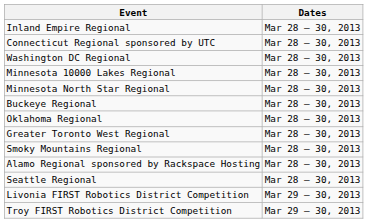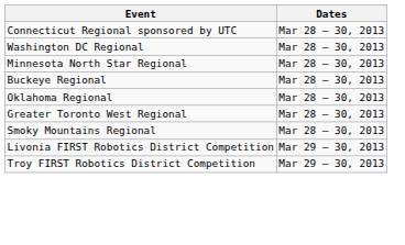- row: Inland Empire Regional | Mar 28 – 30, 2013
- row: Minnesota 10000 Lakes Regional | Mar 28 – 30, 2013
- row: Alamo Regional sponsored by Rackspace Hosting | Mar 28 – 30, 2013
- row: Seattle Regional | Mar 28 – 30, 2013
